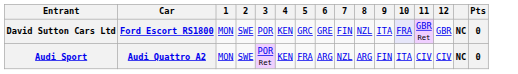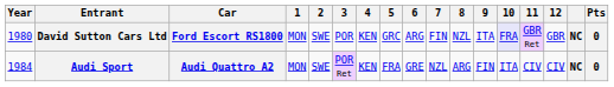+ column: Year | 1980 | 1984
David Sutton Cars Ltd | 6: GRE -> ARG
Audi Sport | 6: ARG -> GRE
